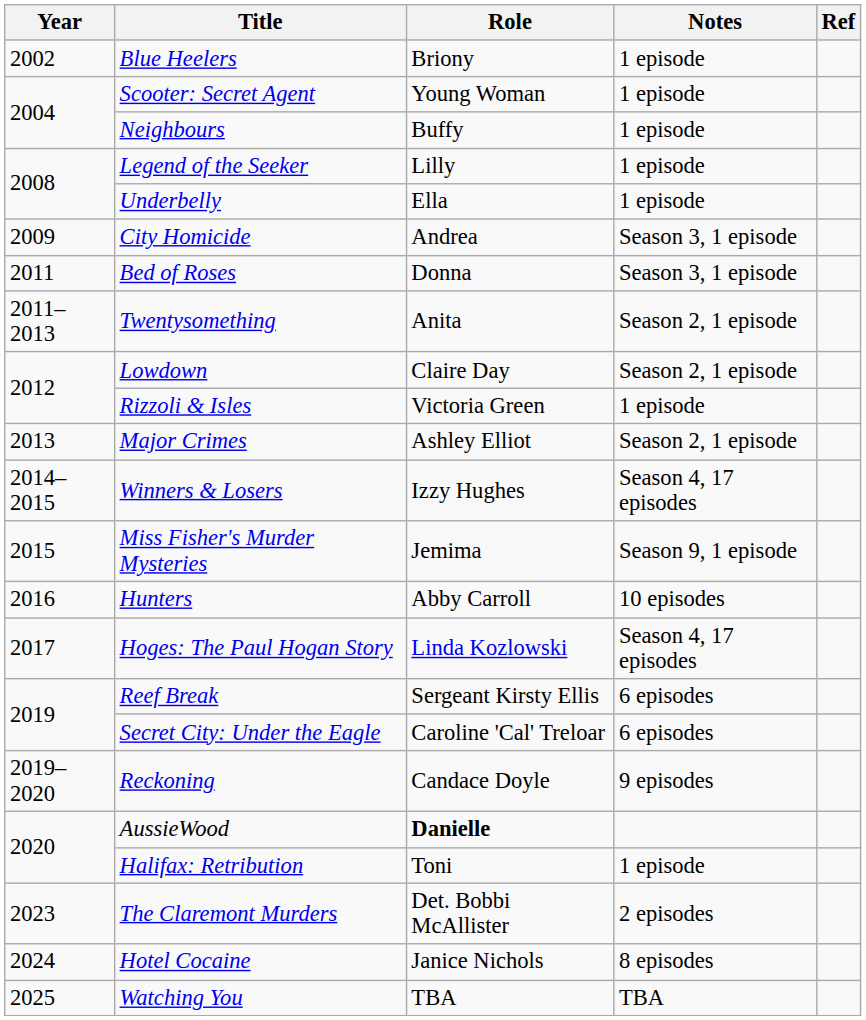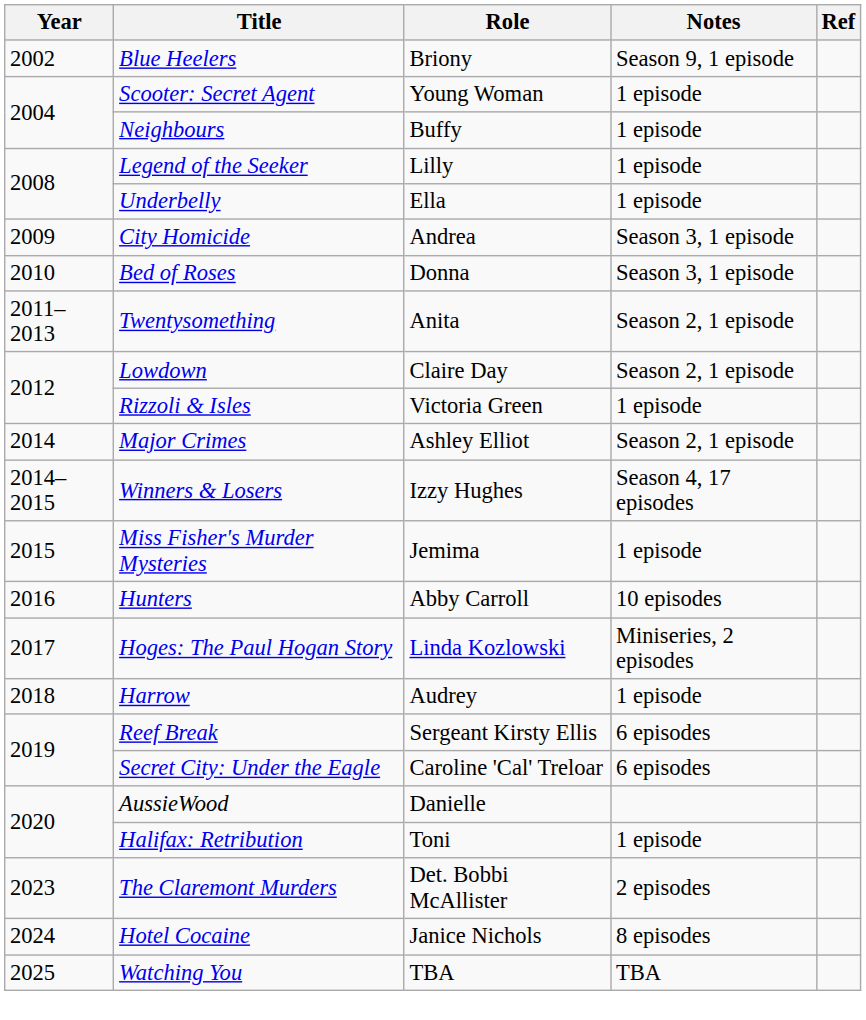Blue Heelers | Notes: 1 episode -> Season 9, 1 episode
Bed of Roses | Year: 2011 -> 2010
Major Crimes | Year: 2013 -> 2014
Miss Fisher's Murder Mysteries | Notes: Season 9, 1 episode -> 1 episode
Hoges: The Paul Hogan Story | Notes: Season 4, 17 episodes -> Miniseries, 2 episodes
+ row: 2018 | Harrow | Audrey | 1 episode
- row: 2019–2020 | Reckoning | Candace Doyle | 9 episodes
AussieWood | Role: bold -> normal
